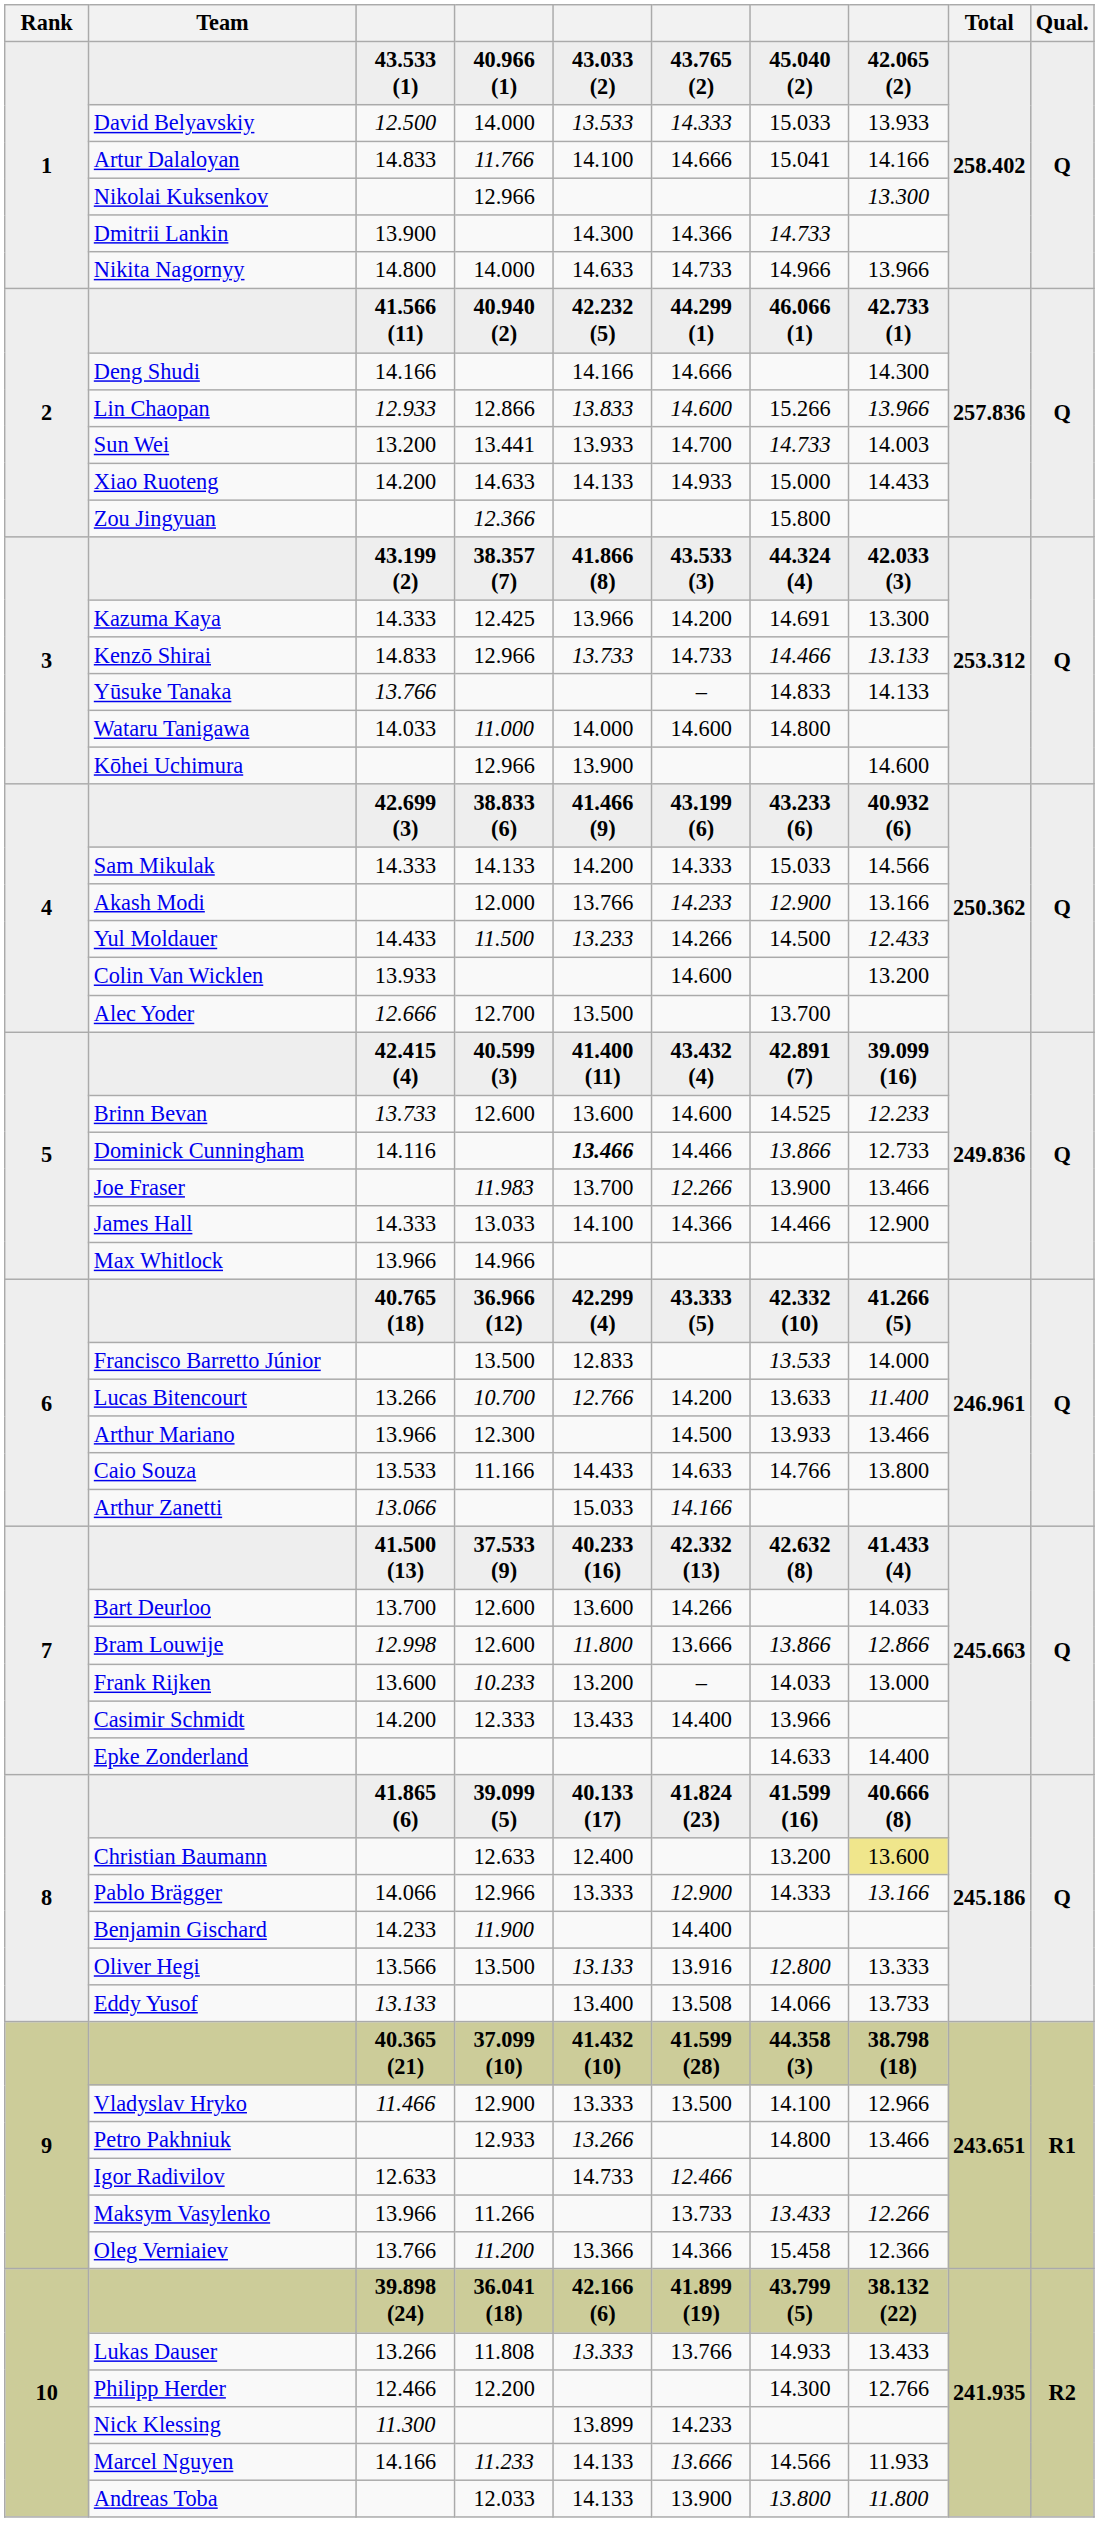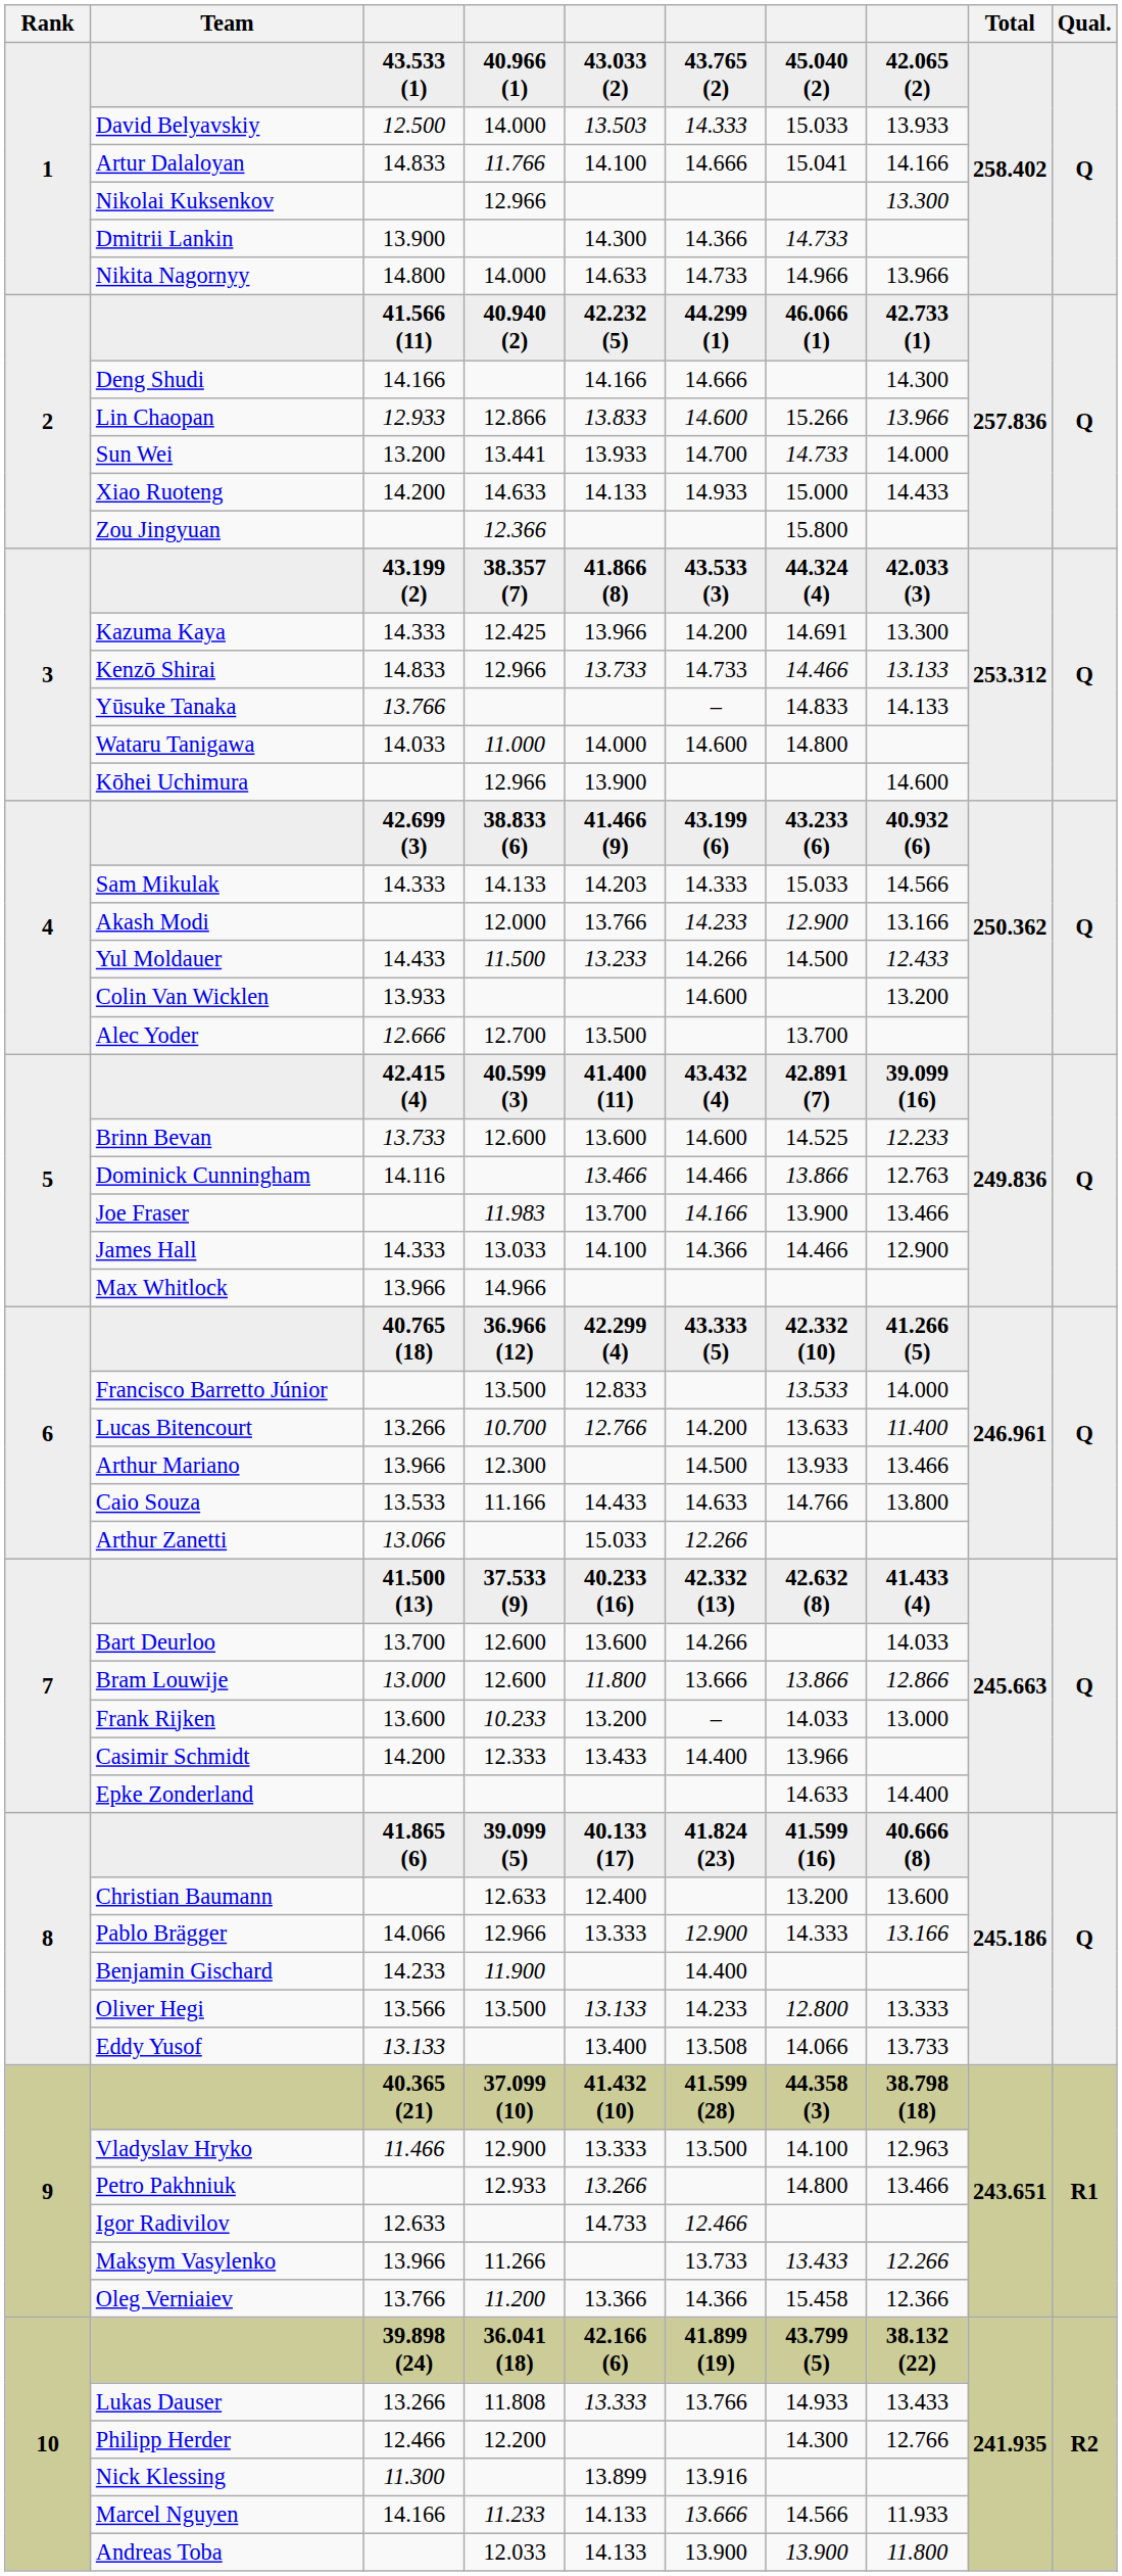David Belyavskiy | column 5: 13.533 -> 13.503
Sun Wei | column 8: 14.003 -> 14.000
Sam Mikulak | column 5: 14.200 -> 14.203
Dominick Cunningham | column 5: bold -> normal
Dominick Cunningham | column 8: 12.733 -> 12.763
Joe Fraser | column 6: 12.266 -> 14.166
Arthur Zanetti | column 6: 14.166 -> 12.266
Bram Louwije | column 3: 12.998 -> 13.000
Christian Baumann | column 8: khaki background -> no background
Oliver Hegi | column 6: 13.916 -> 14.233
Vladyslav Hryko | column 8: 12.966 -> 12.963
Nick Klessing | column 6: 14.233 -> 13.916
Andreas Toba | column 7: 13.800 -> 13.900
